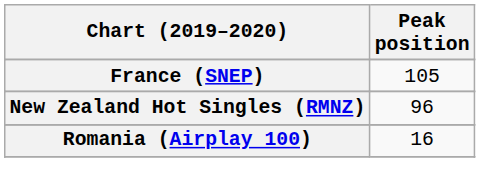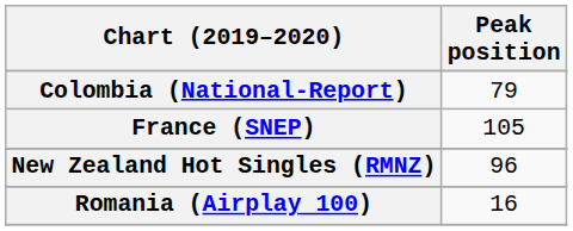+ row: Colombia (National-Report) | 79
